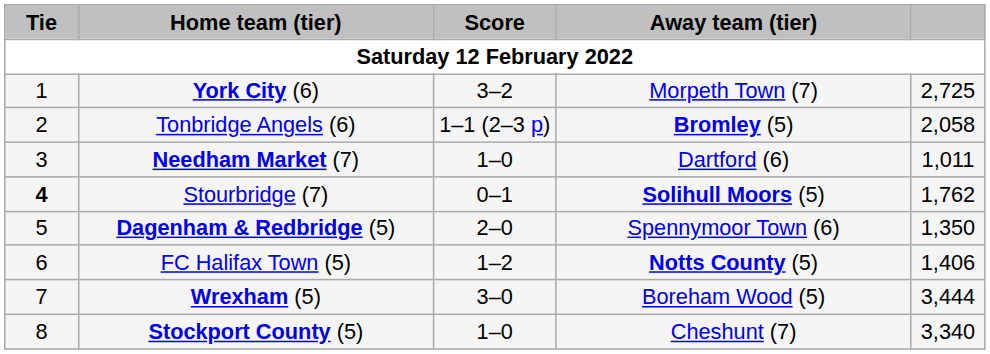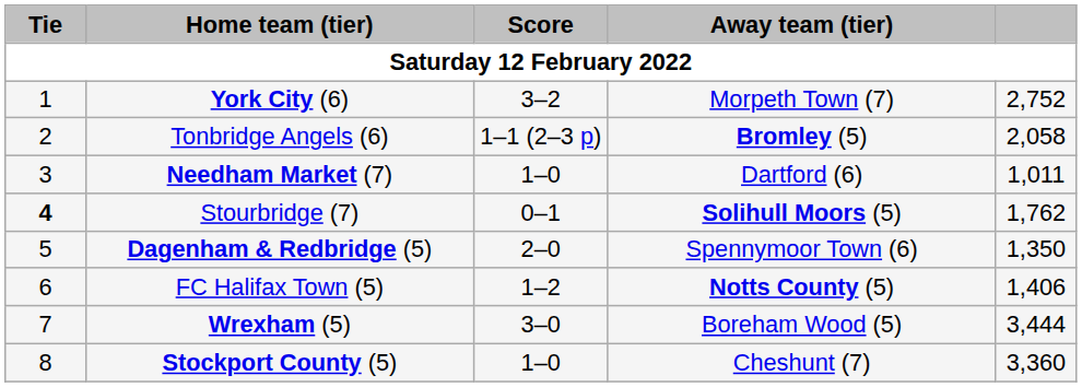York City (6) | column 5: 2,725 -> 2,752
Stockport County (5) | column 5: 3,340 -> 3,360
